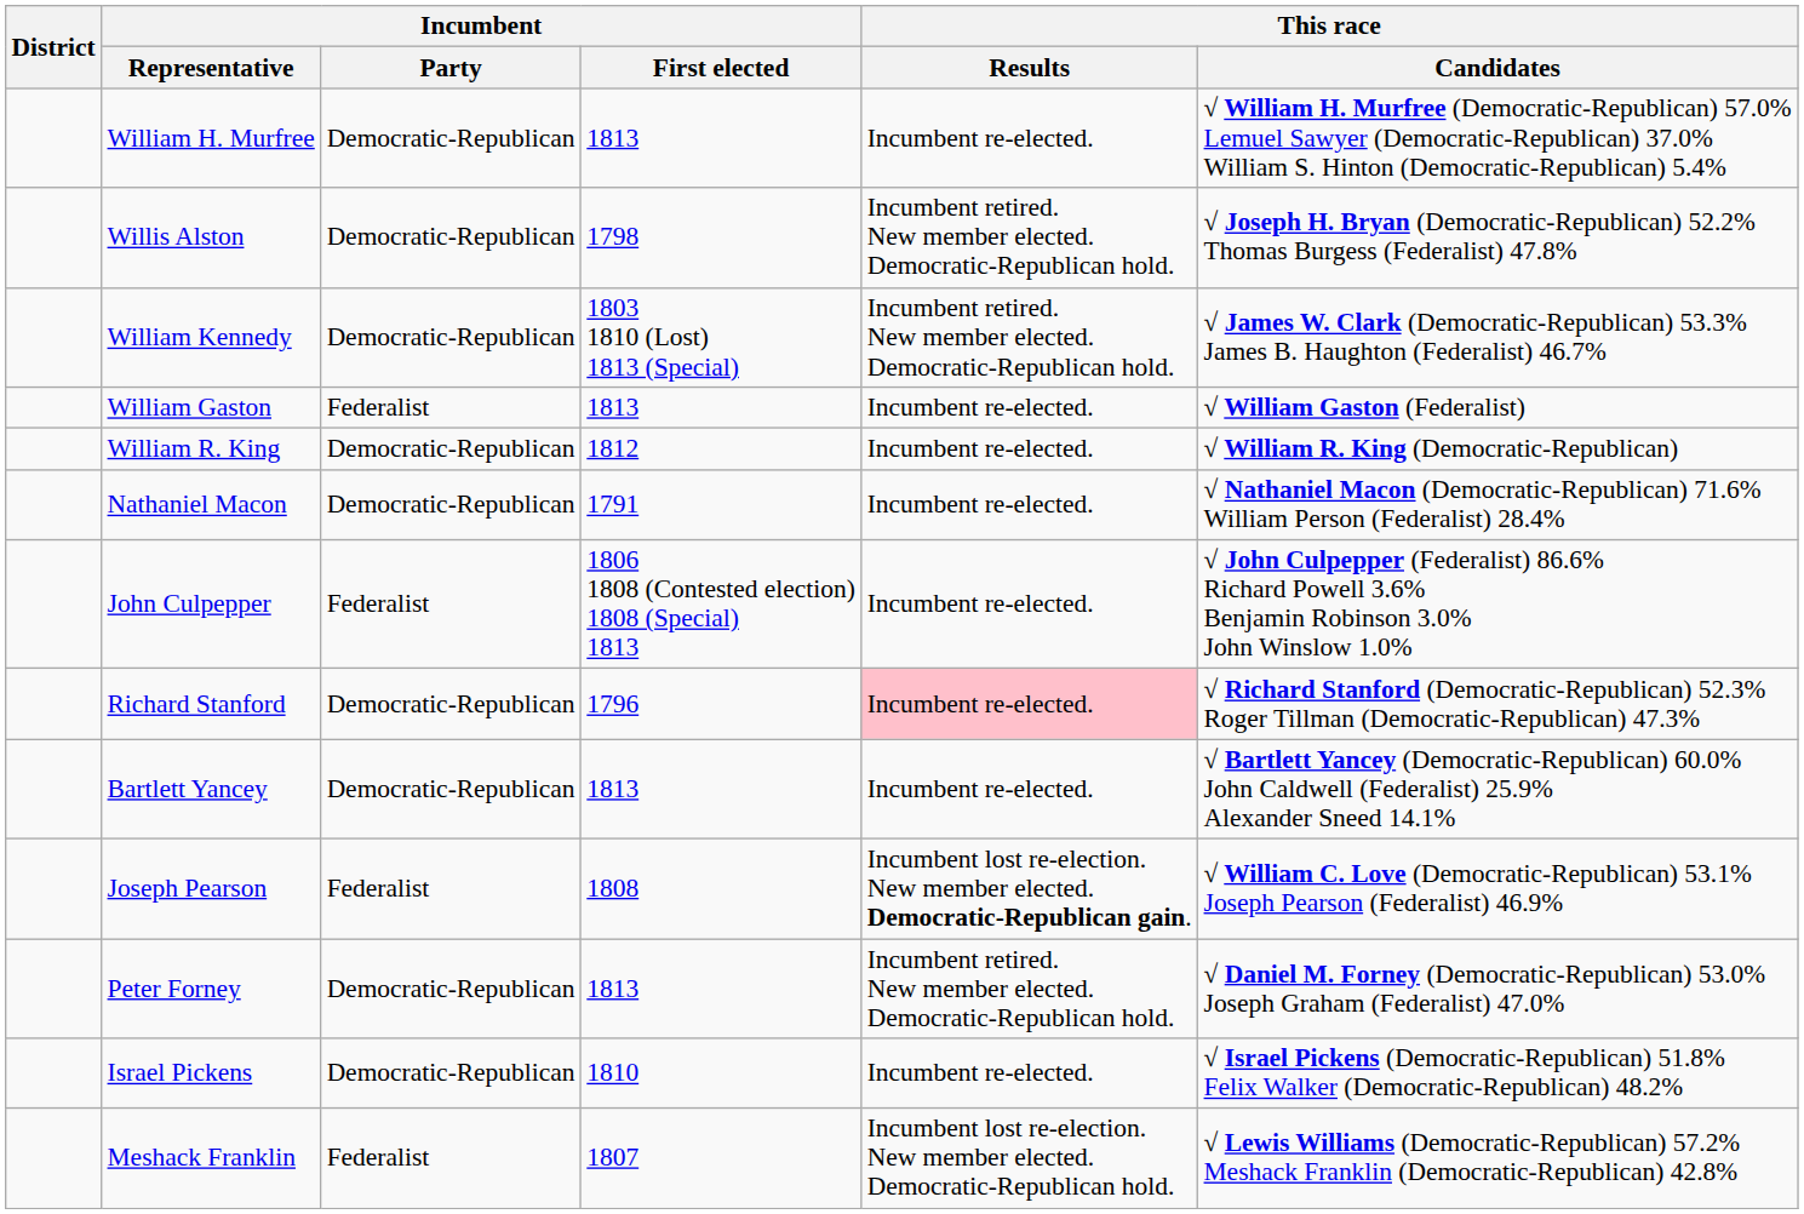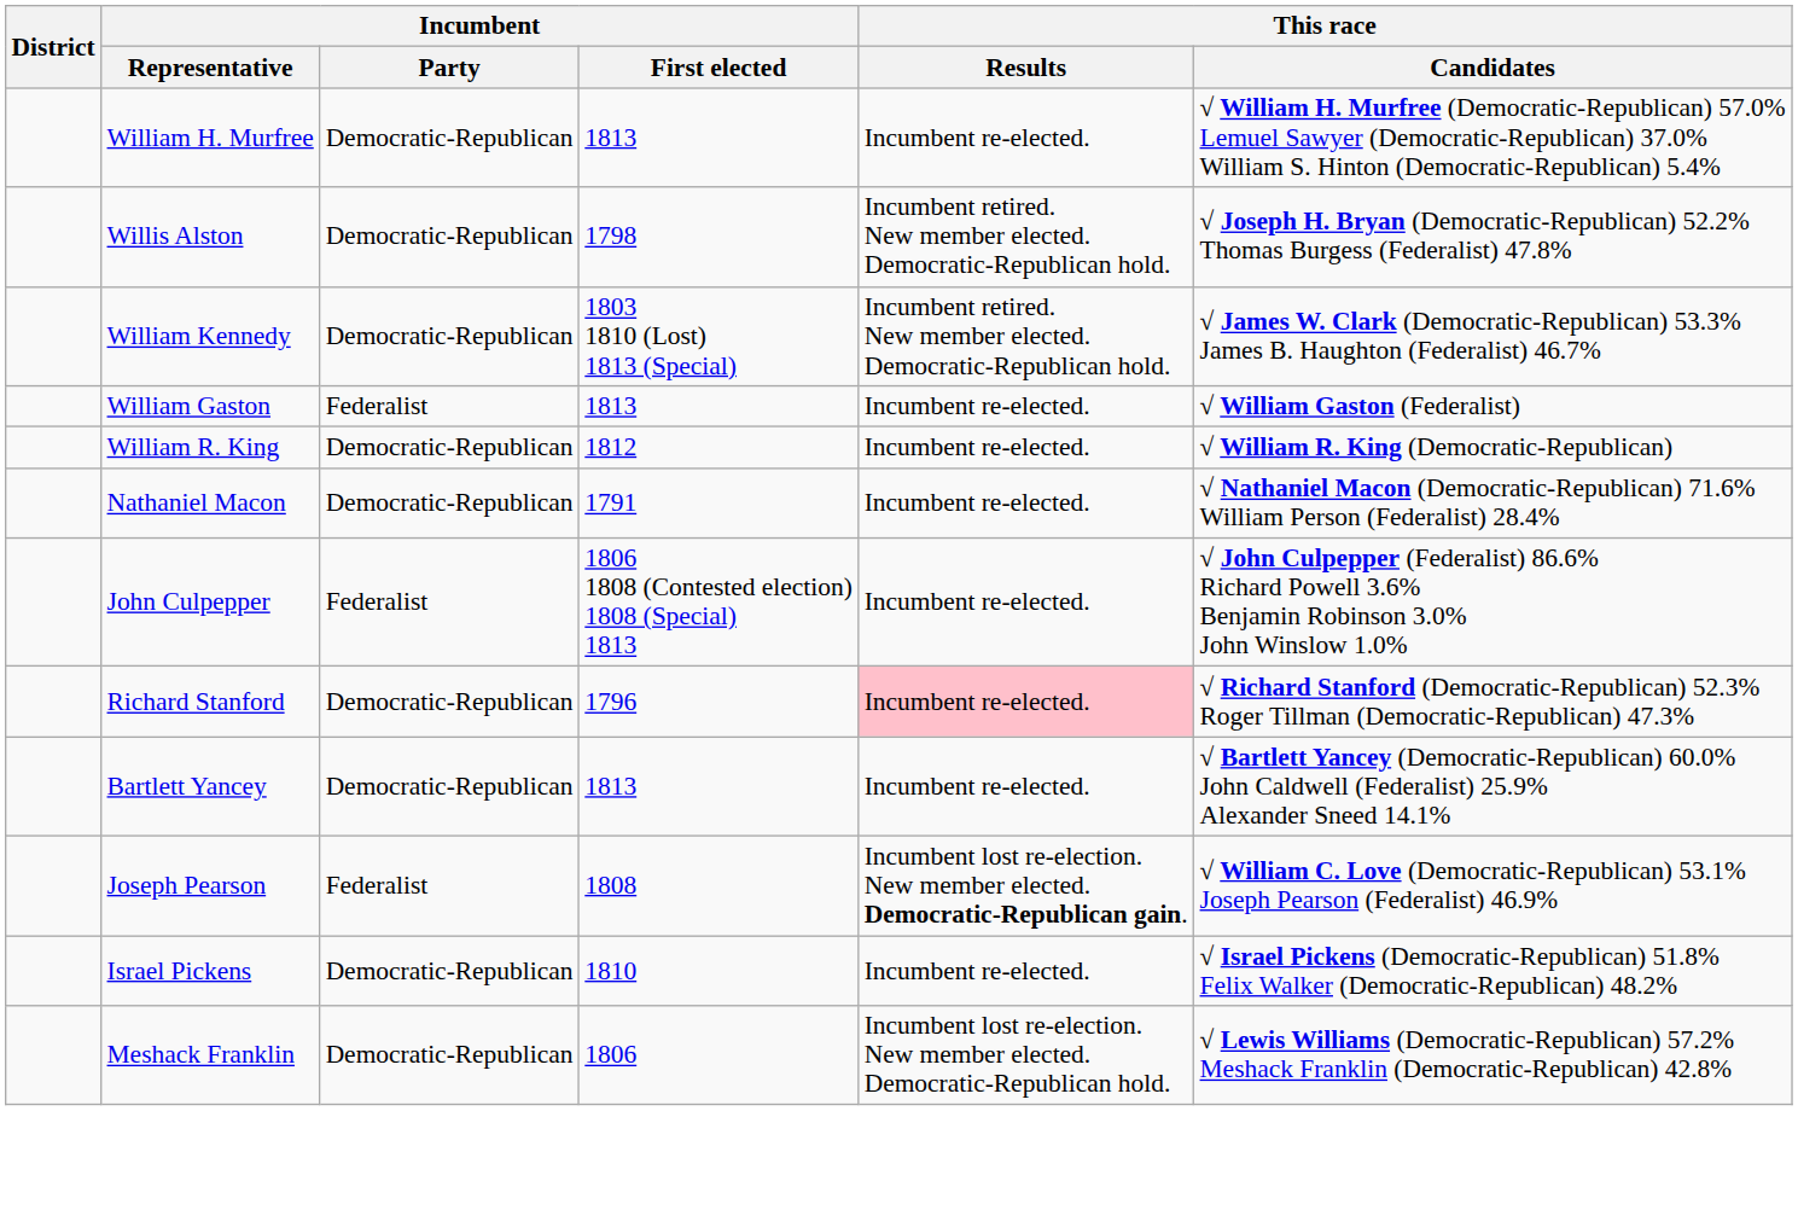- row: Peter Forney | Democratic-Republican | 1813 | Incumbent retired. New member elected. Democratic-Republican hold. | √ Daniel M. Forney (Democratic-Republican) 53.0% Joseph Graham (Federalist) 47.0%
Meshack Franklin | Incumbent / Party: Federalist -> Democratic-Republican
Meshack Franklin | Incumbent / First elected: 1807 -> 1806
